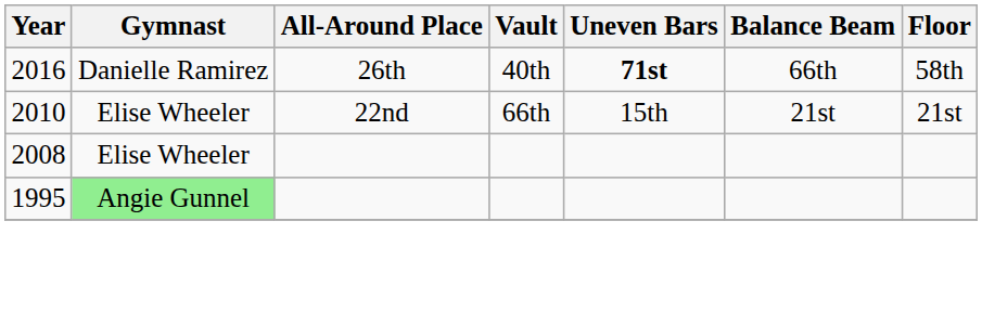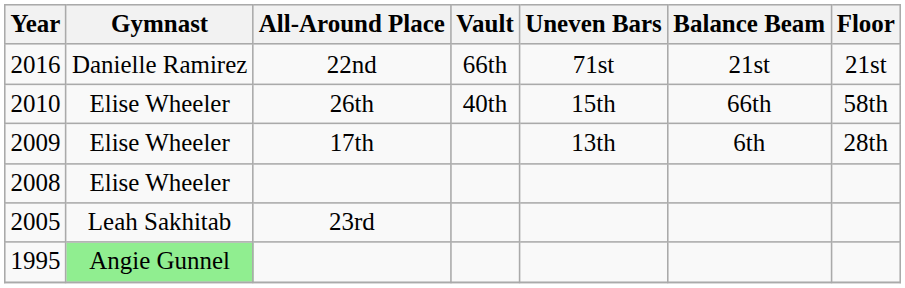2016 | All-Around Place: 26th -> 22nd
2016 | Vault: 40th -> 66th
2016 | Uneven Bars: bold -> normal
2016 | Balance Beam: 66th -> 21st
2016 | Floor: 58th -> 21st
2010 | All-Around Place: 22nd -> 26th
2010 | Vault: 66th -> 40th
2010 | Balance Beam: 21st -> 66th
2010 | Floor: 21st -> 58th
+ row: 2009 | Elise Wheeler | 17th | 13th | 6th | 28th
+ row: 2005 | Leah Sakhitab | 23rd
